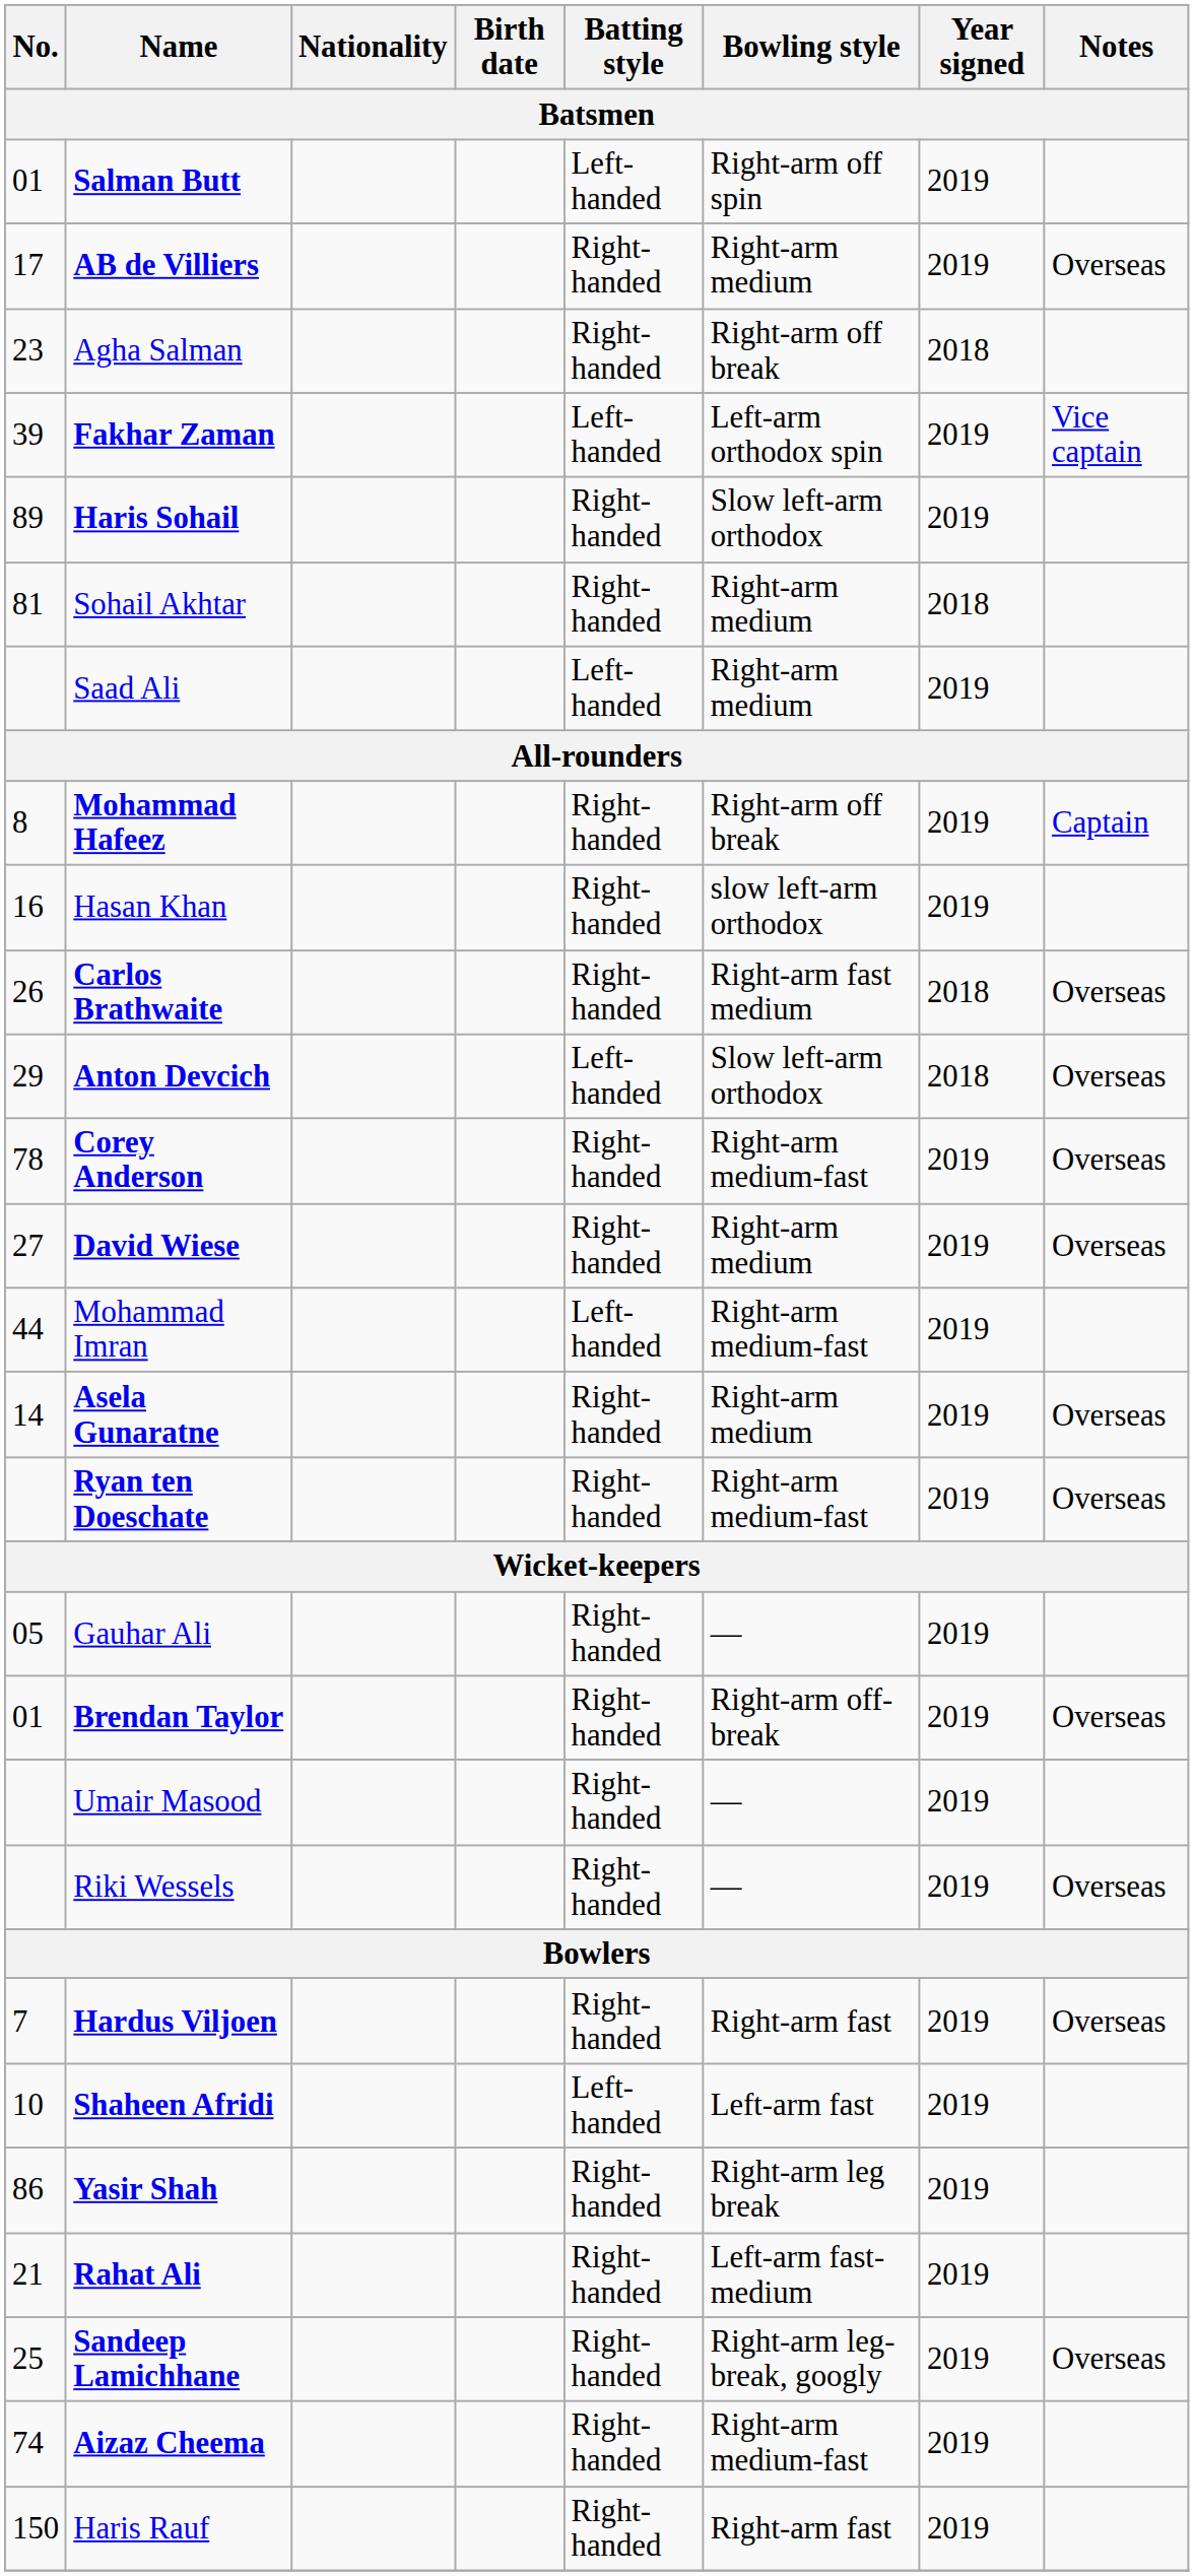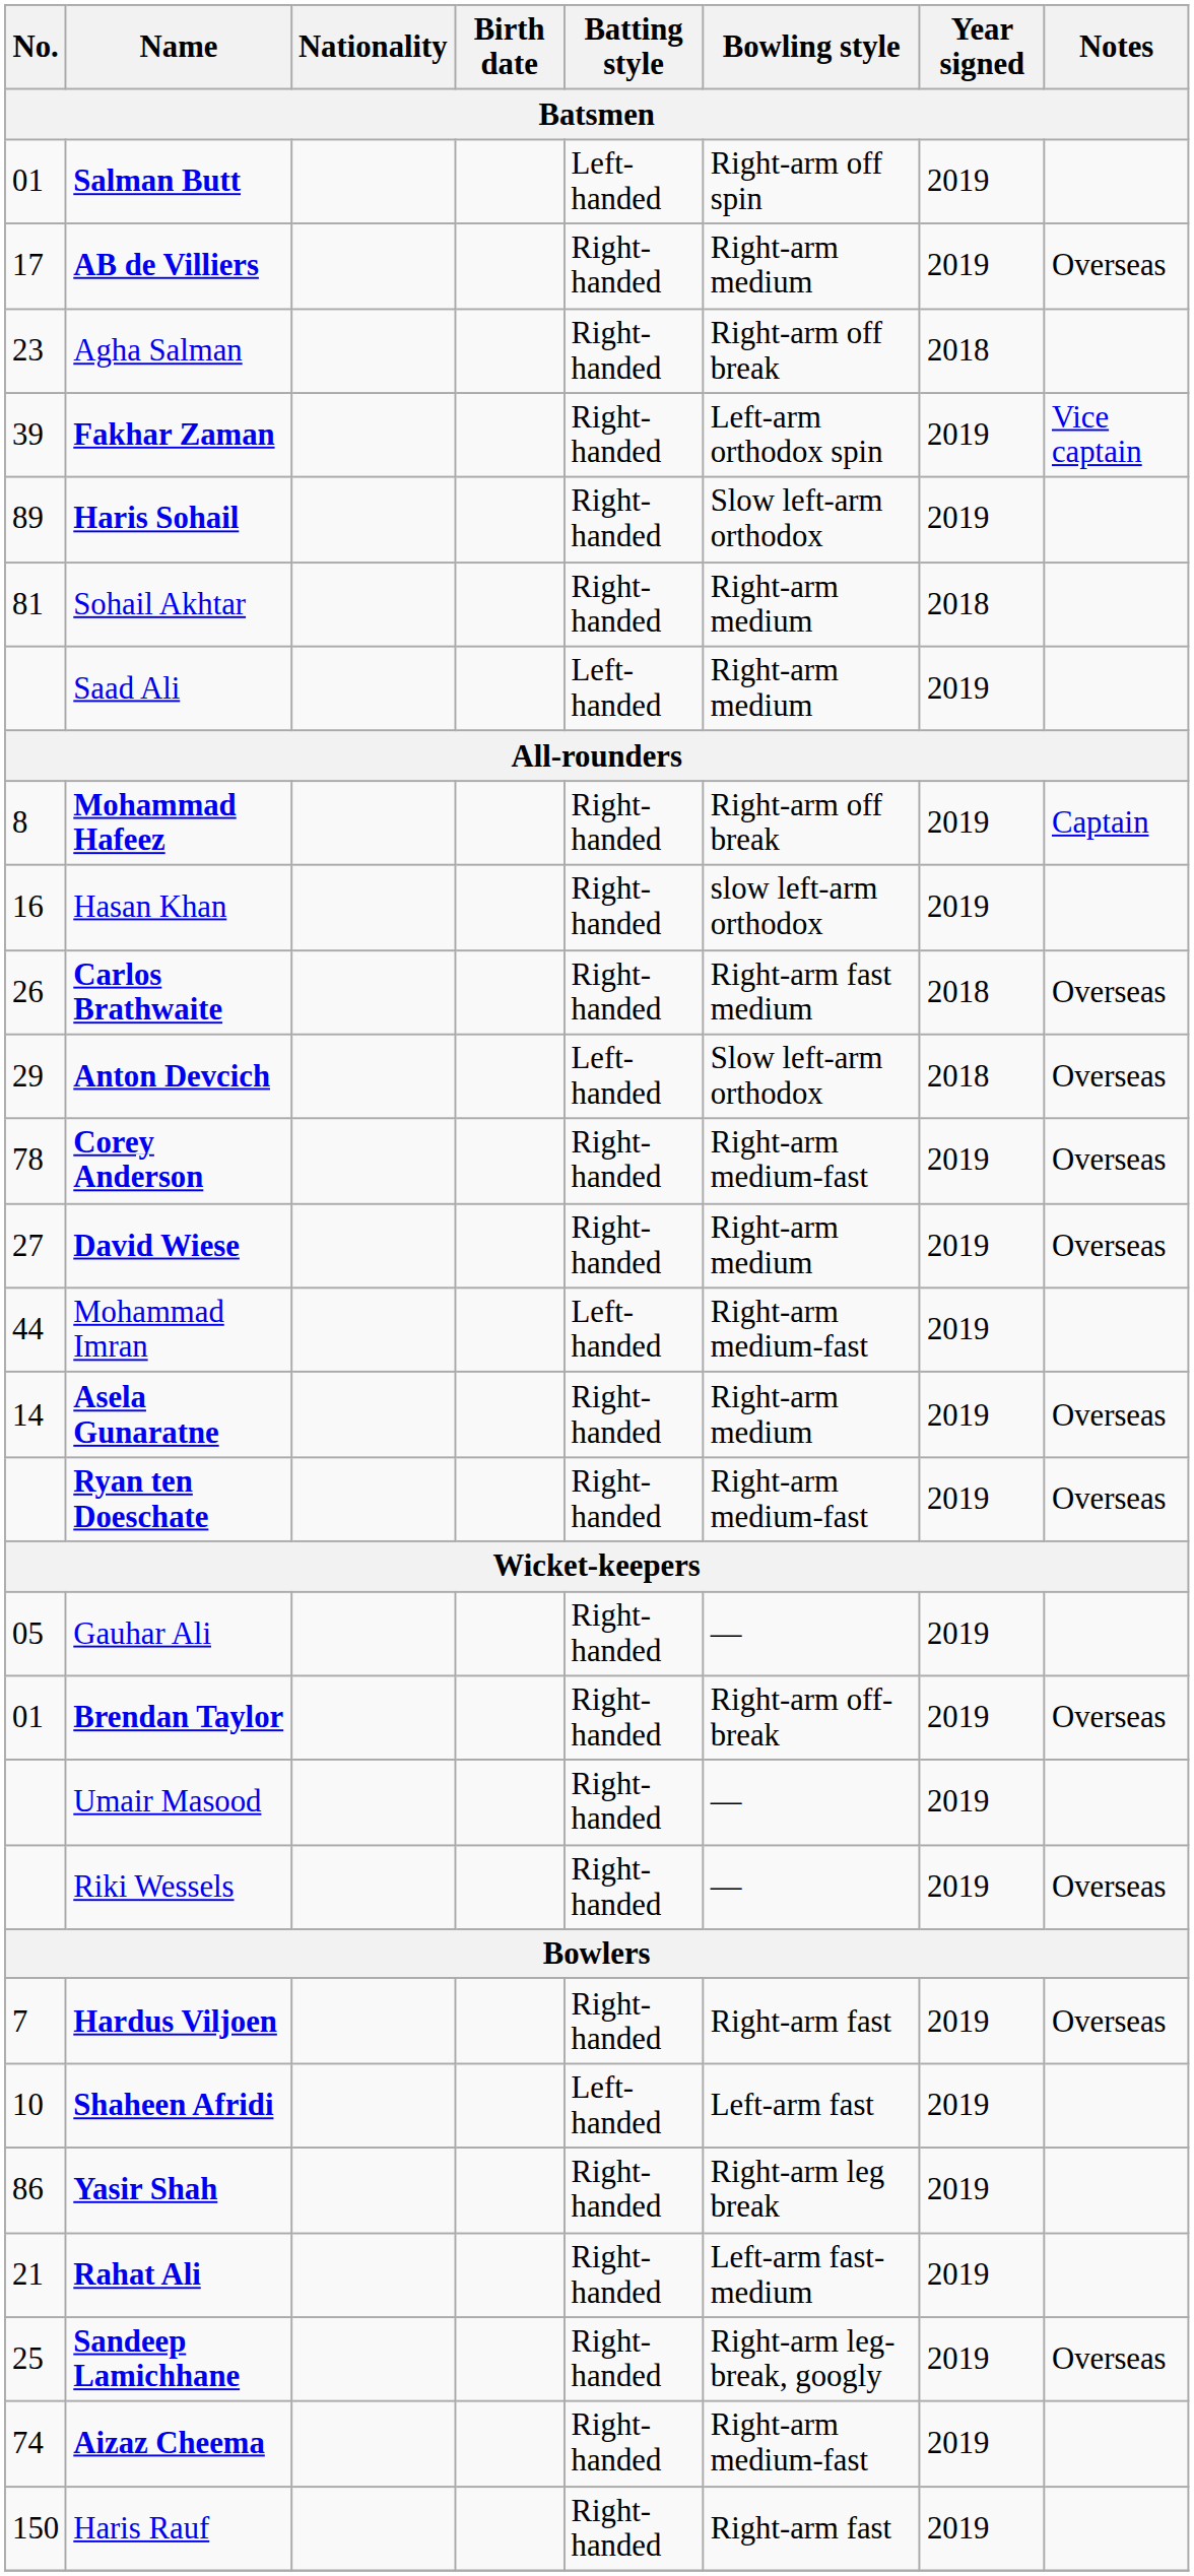Fakhar Zaman | Batting style: Left-handed -> Right-handed
